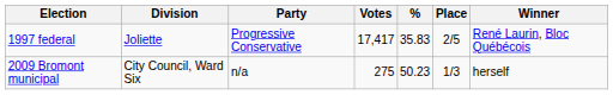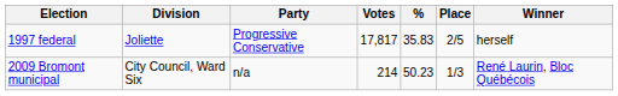1997 federal | Votes: 17,417 -> 17,817
1997 federal | Winner: René Laurin, Bloc Québécois -> herself
2009 Bromont municipal | Votes: 275 -> 214
2009 Bromont municipal | Winner: herself -> René Laurin, Bloc Québécois
